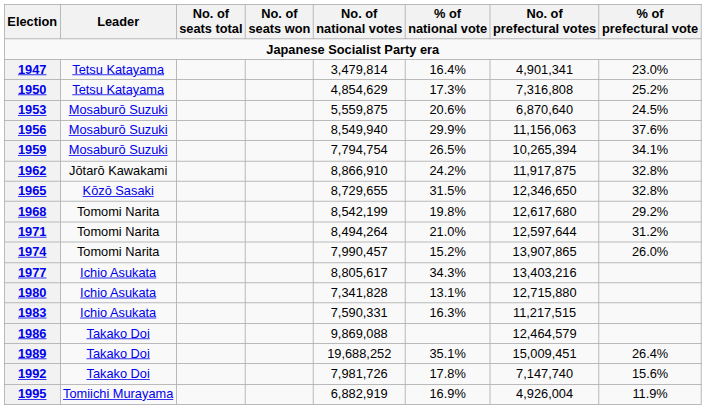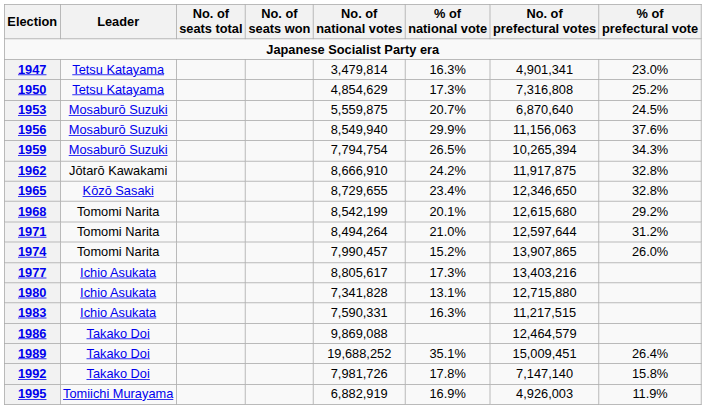1947 | % of national vote: 16.4% -> 16.3%
1953 | % of national vote: 20.6% -> 20.7%
1959 | % of prefectural vote: 34.1% -> 34.3%
1962 | No. of national votes: 8,866,910 -> 8,666,910
1965 | % of national vote: 31.5% -> 23.4%
1968 | % of national vote: 19.8% -> 20.1%
1968 | No. of prefectural votes: 12,617,680 -> 12,615,680
1977 | % of national vote: 34.3% -> 17.3%
1992 | No. of prefectural votes: 7,147,740 -> 7,147,140
1992 | % of prefectural vote: 15.6% -> 15.8%
1995 | No. of prefectural votes: 4,926,004 -> 4,926,003
